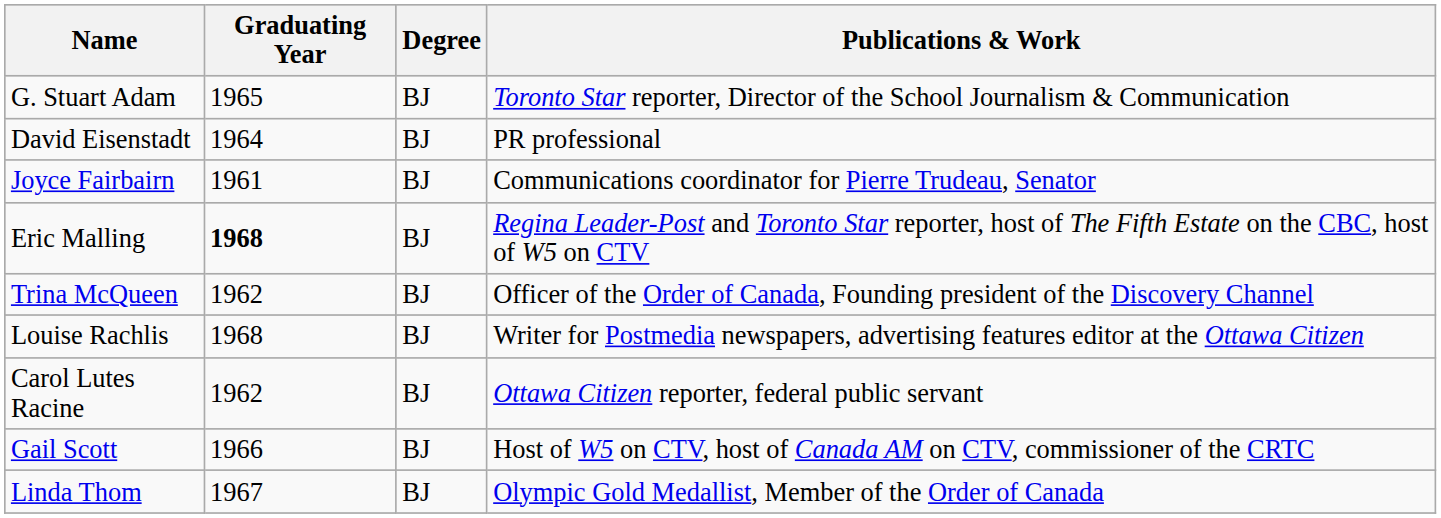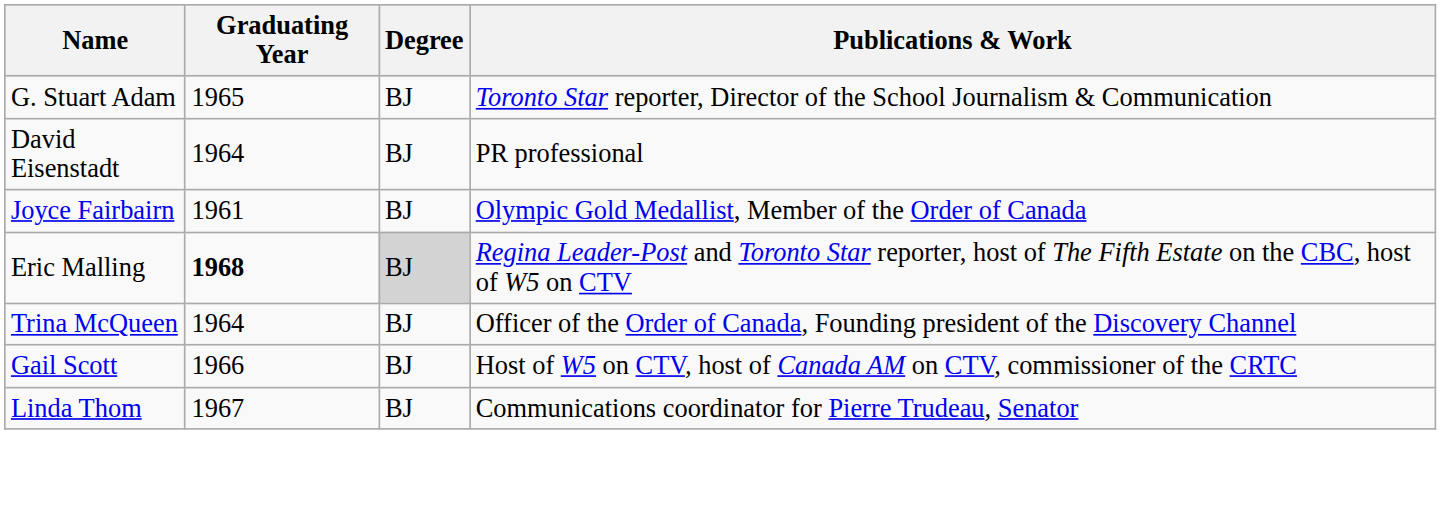Joyce Fairbairn | Publications & Work: Communications coordinator for Pierre Trudeau, Senator -> Olympic Gold Medallist, Member of the Order of Canada
Eric Malling | Degree: no background -> lightgrey background
Trina McQueen | Graduating Year: 1962 -> 1964
- row: Louise Rachlis | 1968 | BJ | Writer for Postmedia newspapers, advertising features editor at the Ottawa Citizen
- row: Carol Lutes Racine | 1962 | BJ | Ottawa Citizen reporter, federal public servant
Linda Thom | Publications & Work: Olympic Gold Medallist, Member of the Order of Canada -> Communications coordinator for Pierre Trudeau, Senator
